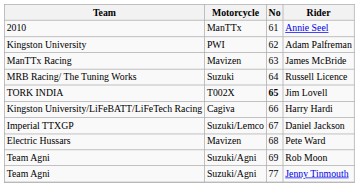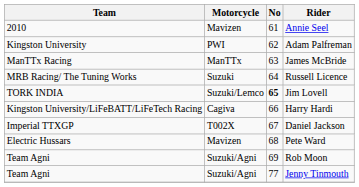Annie Seel | Motorcycle: ManTTx -> Mavizen
James McBride | Motorcycle: Mavizen -> ManTTx
Jim Lovell | Motorcycle: T002X -> Suzuki/Lemco
Daniel Jackson | Motorcycle: Suzuki/Lemco -> T002X
